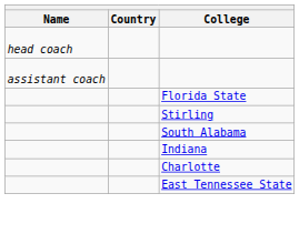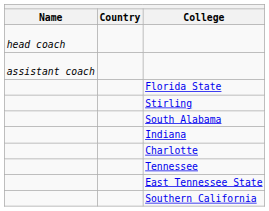+ row: Tennessee
+ row: Southern California
